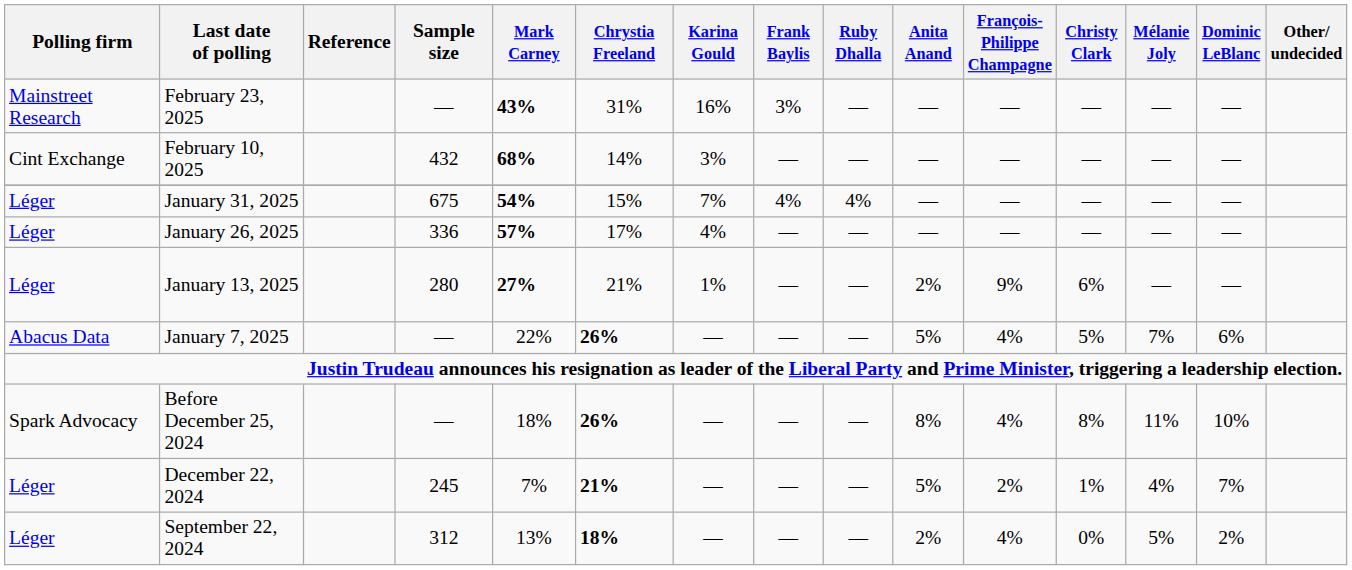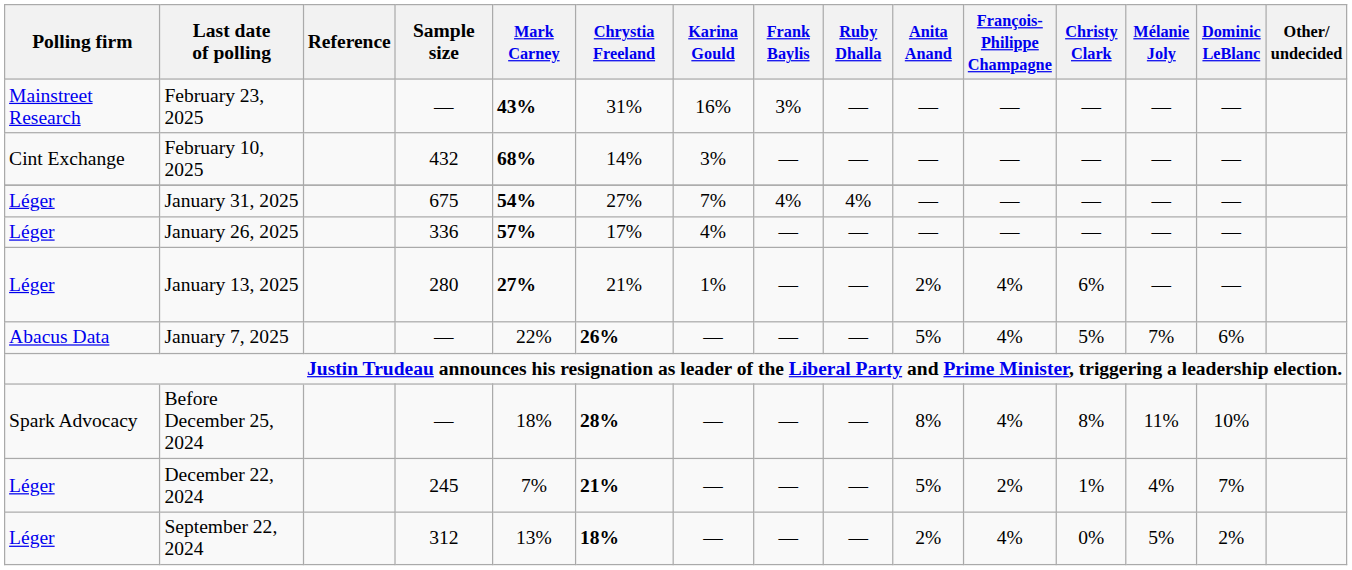January 31, 2025 | Chrystia Freeland: 15% -> 27%
January 13, 2025 | François- Philippe Champagne: 9% -> 4%
Before December 25, 2024 | Chrystia Freeland: 26% -> 28%
